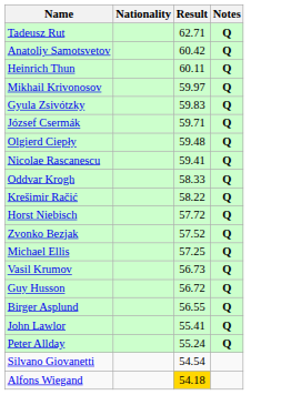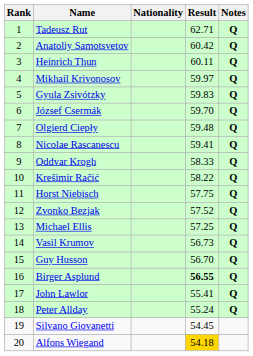+ column: Rank | 1 | 2 | 3 | 4 | 5 | 6 | 7 | 8 | 9 | 10 | 11 | 12 | 13 | 14 | 15 | 16 | 17 | 18 | 19 | 20
József Csermák | Result: 59.71 -> 59.70
Horst Niebisch | Result: 57.72 -> 57.75
Guy Husson | Result: 56.72 -> 56.70
Birger Asplund | Result: normal -> bold
Silvano Giovanetti | Result: 54.54 -> 54.45
